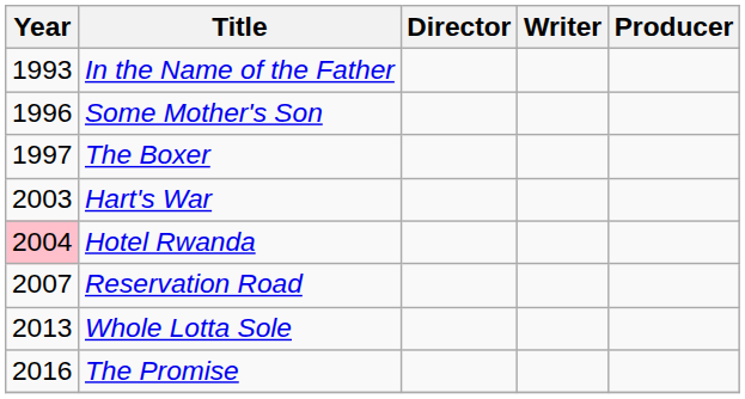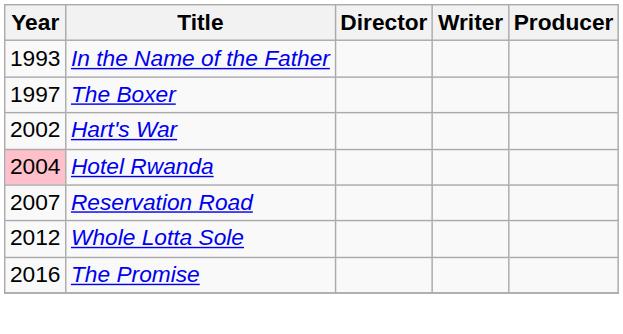- row: 1996 | Some Mother's Son
Hart's War | Year: 2003 -> 2002
Whole Lotta Sole | Year: 2013 -> 2012
